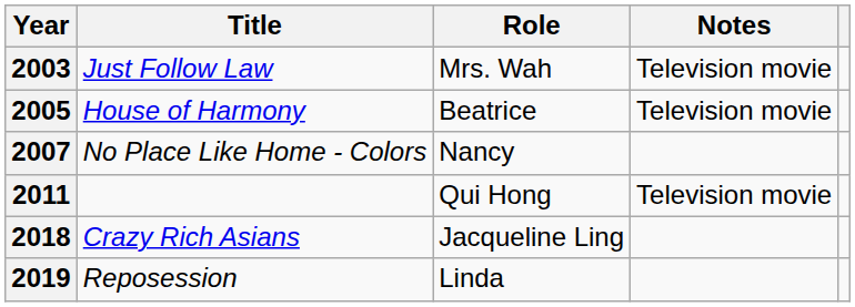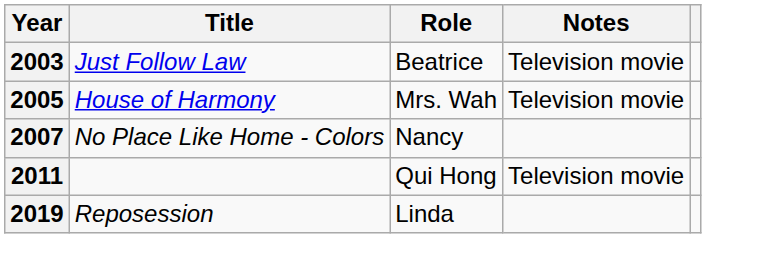2003 | Role: Mrs. Wah -> Beatrice
2005 | Role: Beatrice -> Mrs. Wah
- row: 2018 | Crazy Rich Asians | Jacqueline Ling
